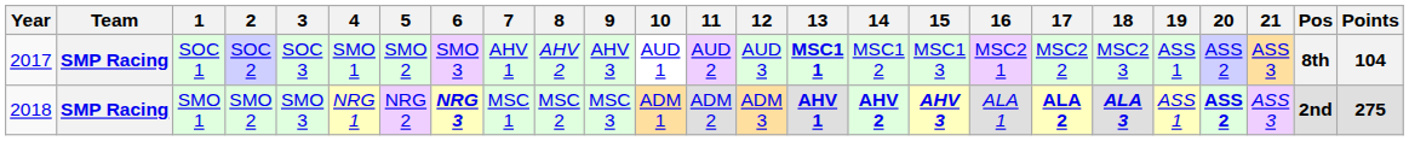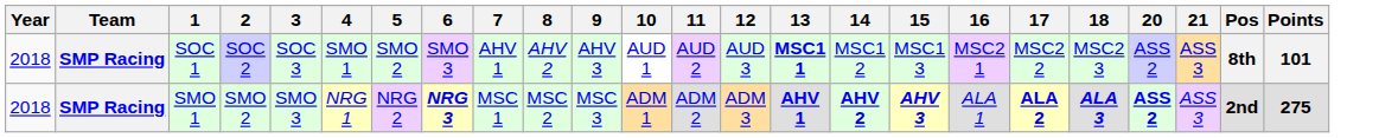- column: 19 | ASS 1 | ASS 1
SOC 1 | Year: 2017 -> 2018
SOC 1 | Points: 104 -> 101
